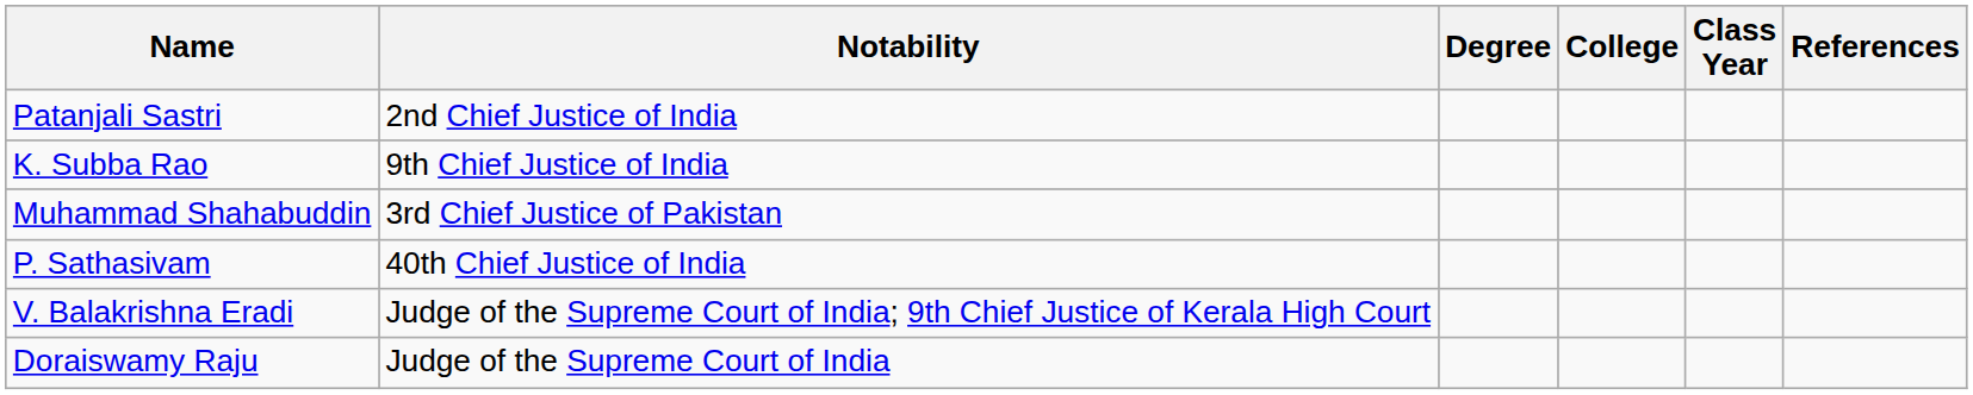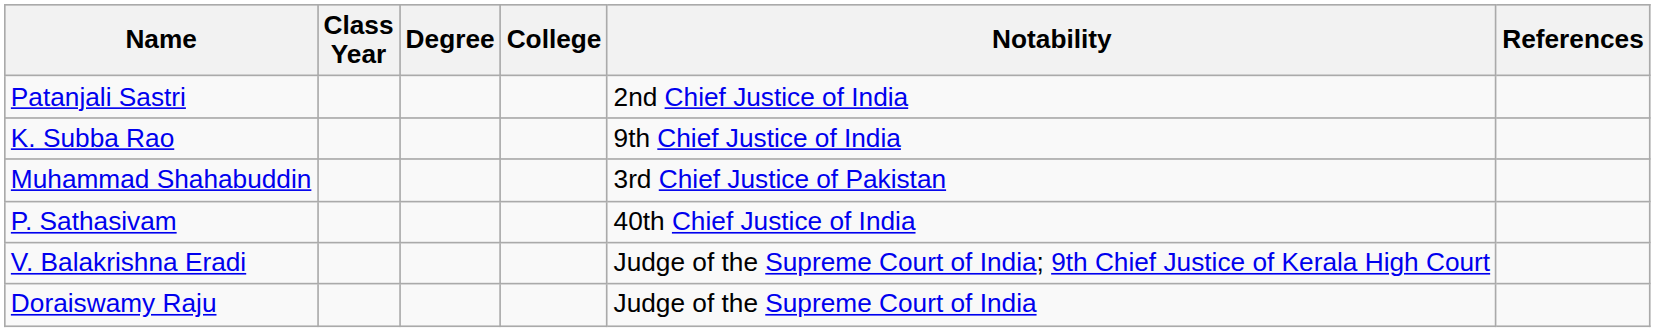columns swapped: Class Year <-> Notability
